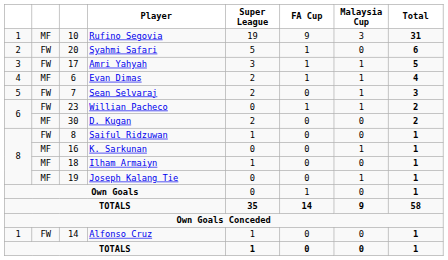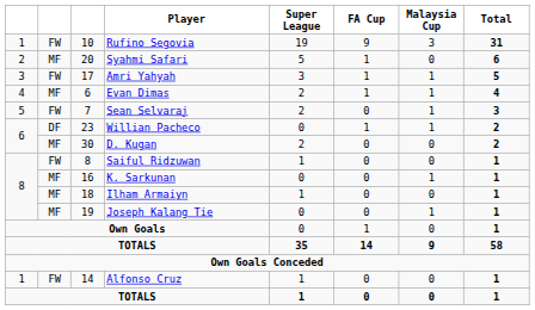Rufino Segovia | column 2: MF -> FW
Syahmi Safari | column 2: FW -> MF
Willian Pacheco | column 2: FW -> DF
